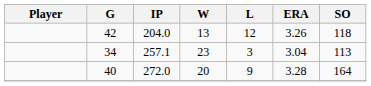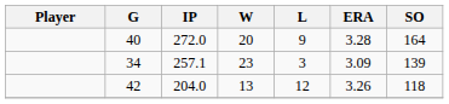rows swapped: 40 <-> 42
34 | ERA: 3.04 -> 3.09
34 | SO: 113 -> 139
